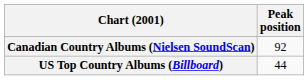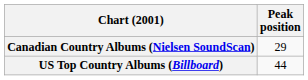Canadian Country Albums (Nielsen SoundScan) | Peak position: 92 -> 29
